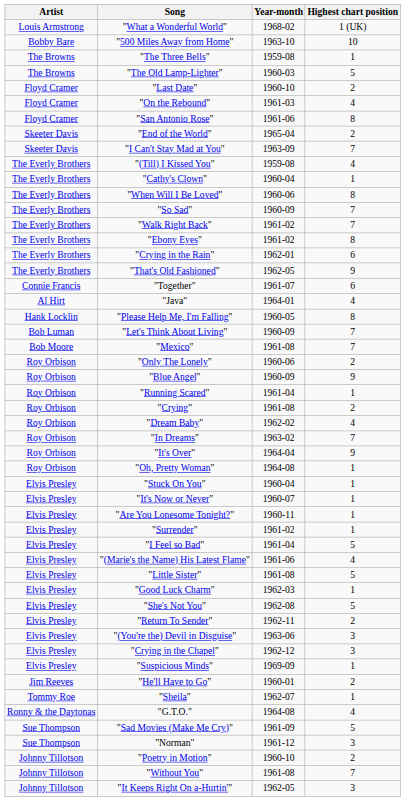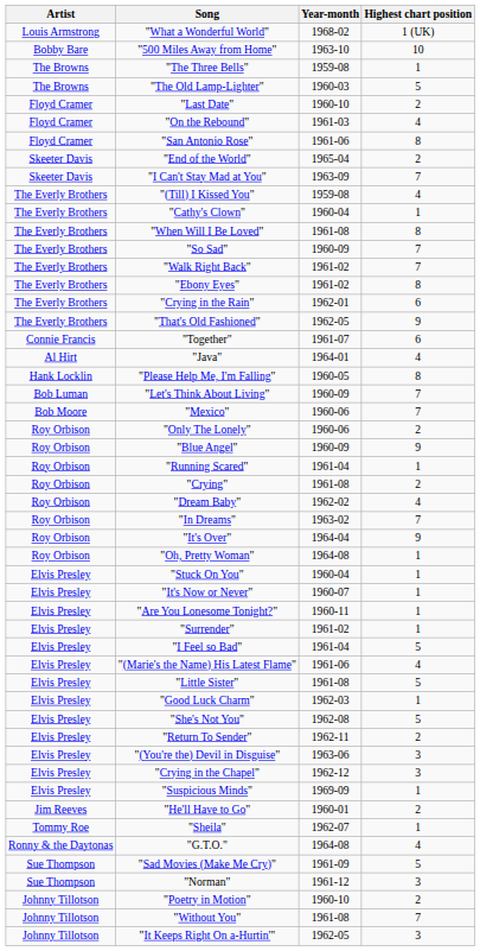"When Will I Be Loved" | Year-month: 1960-06 -> 1961-08
"Mexico" | Year-month: 1961-08 -> 1960-06
